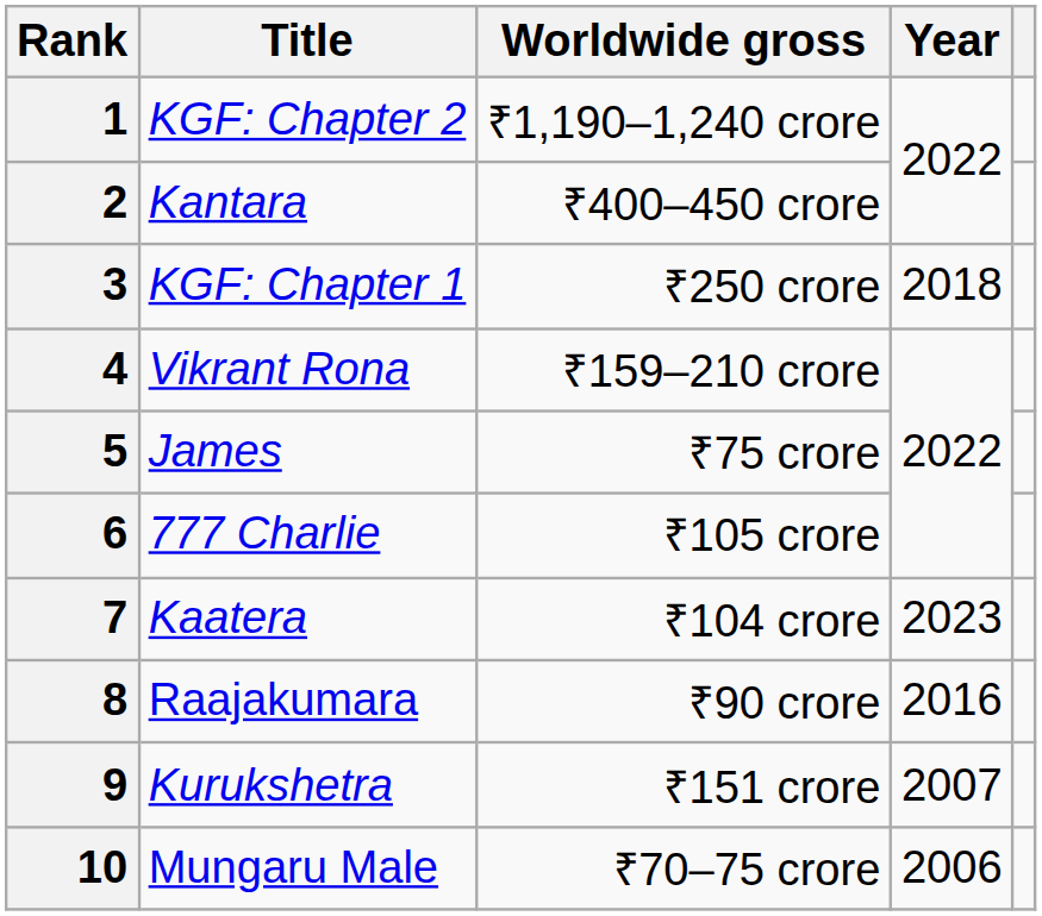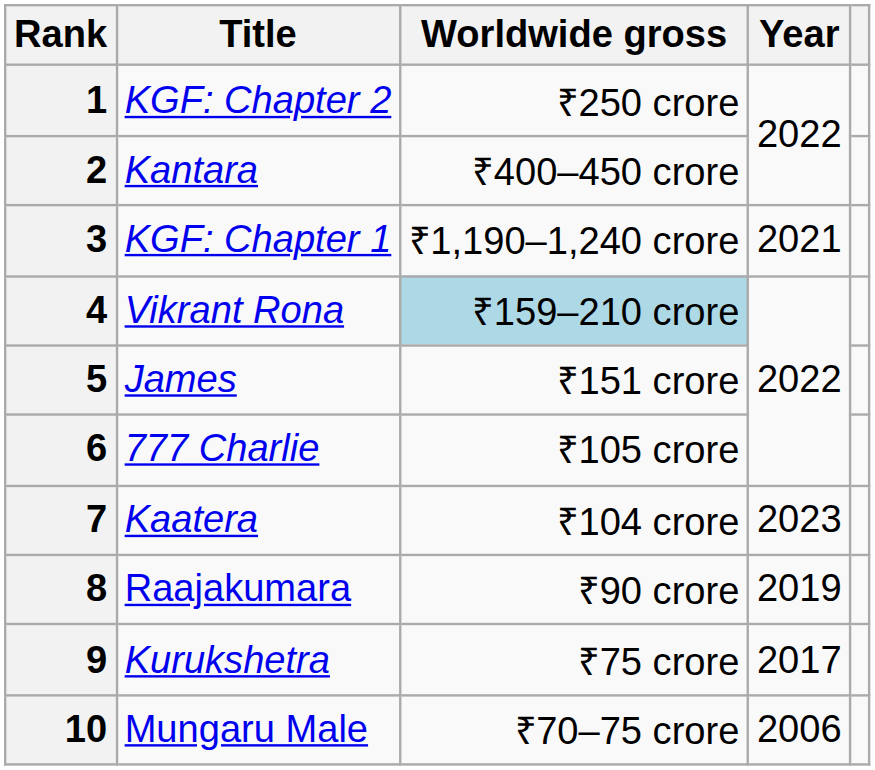1 | Worldwide gross: ₹1,190–1,240 crore -> ₹250 crore
3 | Worldwide gross: ₹250 crore -> ₹1,190–1,240 crore
3 | Year: 2018 -> 2021
4 | Worldwide gross: no background -> lightblue background
5 | Worldwide gross: ₹75 crore -> ₹151 crore
8 | Year: 2016 -> 2019
9 | Worldwide gross: ₹151 crore -> ₹75 crore
9 | Year: 2007 -> 2017
